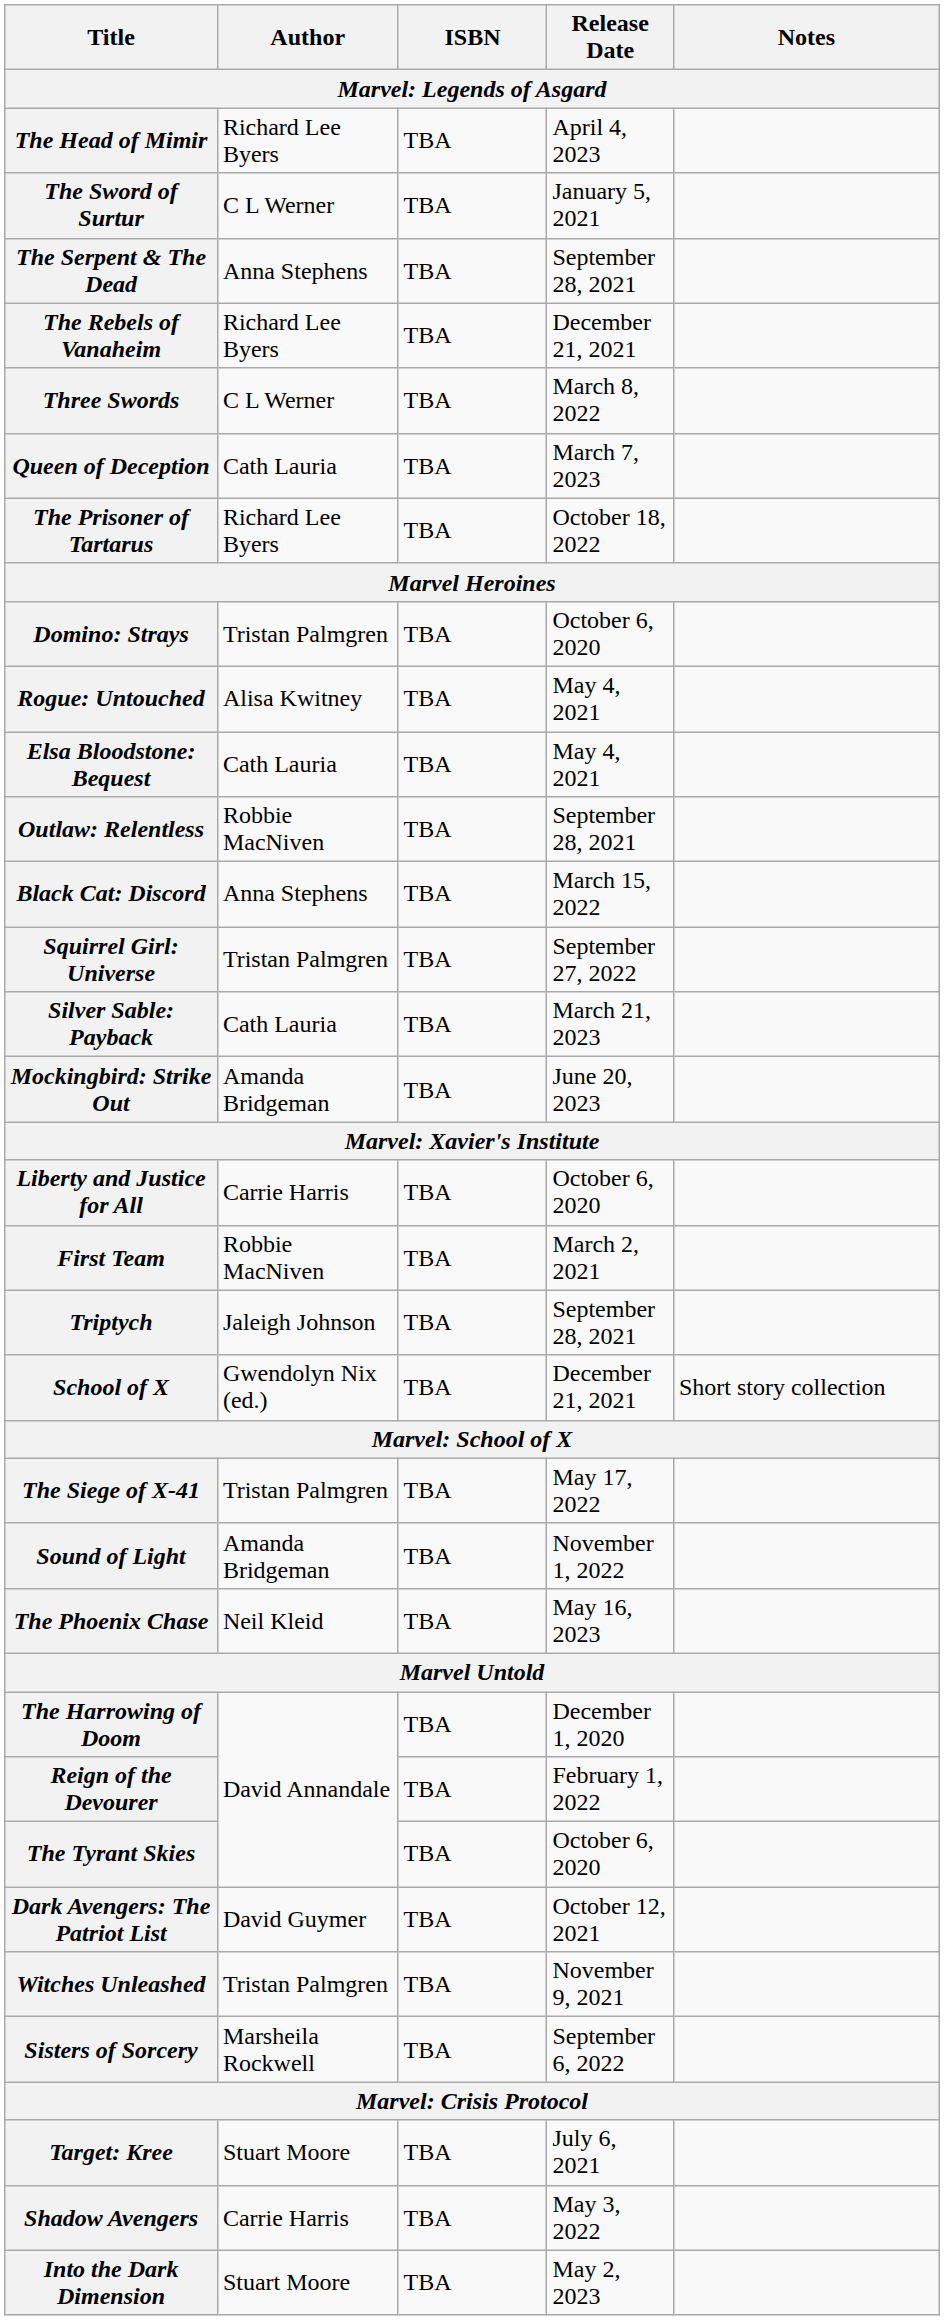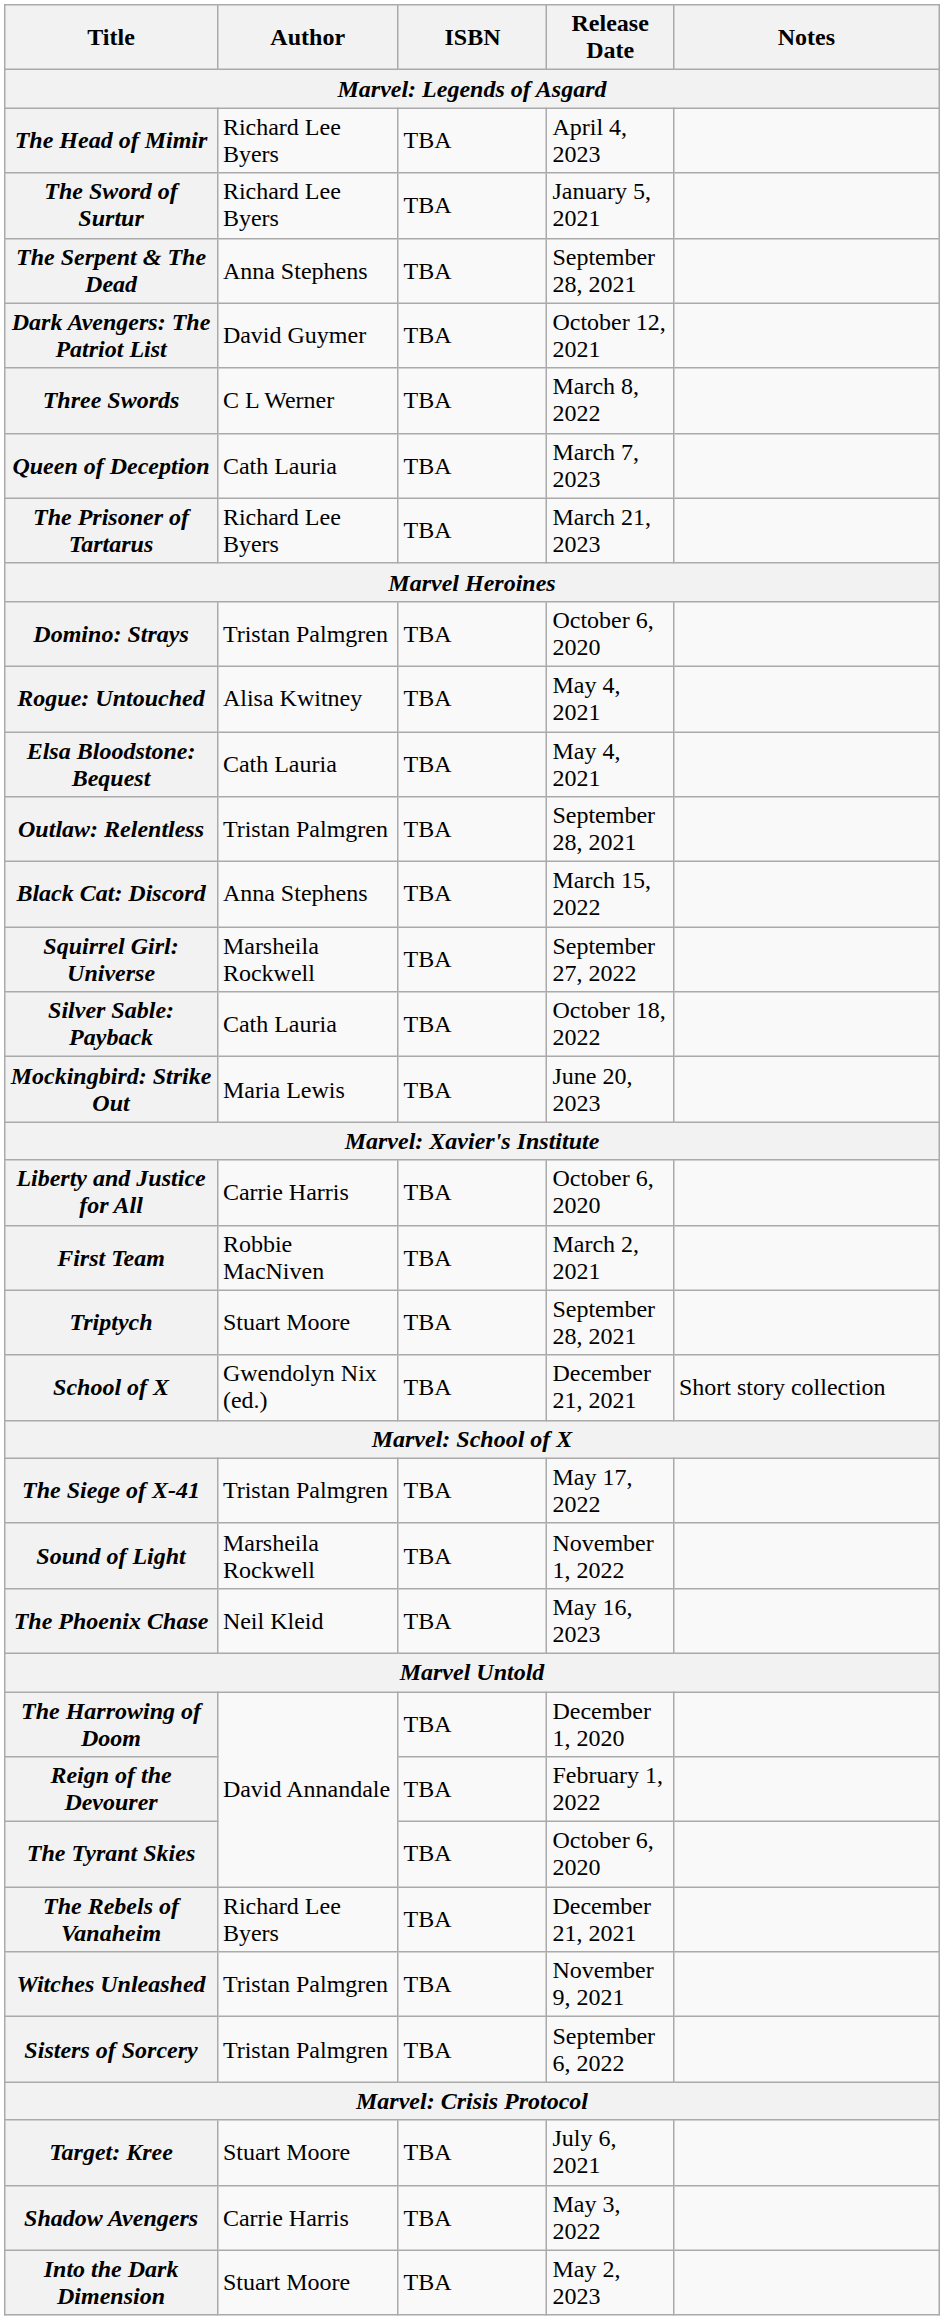The Sword of Surtur | Author: C L Werner -> Richard Lee Byers
rows swapped: The Rebels of Vanaheim <-> Dark Avengers: The Patriot List
The Prisoner of Tartarus | Release Date: October 18, 2022 -> March 21, 2023
Outlaw: Relentless | Author: Robbie MacNiven -> Tristan Palmgren
Squirrel Girl: Universe | Author: Tristan Palmgren -> Marsheila Rockwell
Silver Sable: Payback | Release Date: March 21, 2023 -> October 18, 2022
Mockingbird: Strike Out | Author: Amanda Bridgeman -> Maria Lewis
Triptych | Author: Jaleigh Johnson -> Stuart Moore
Sound of Light | Author: Amanda Bridgeman -> Marsheila Rockwell
Sisters of Sorcery | Author: Marsheila Rockwell -> Tristan Palmgren
